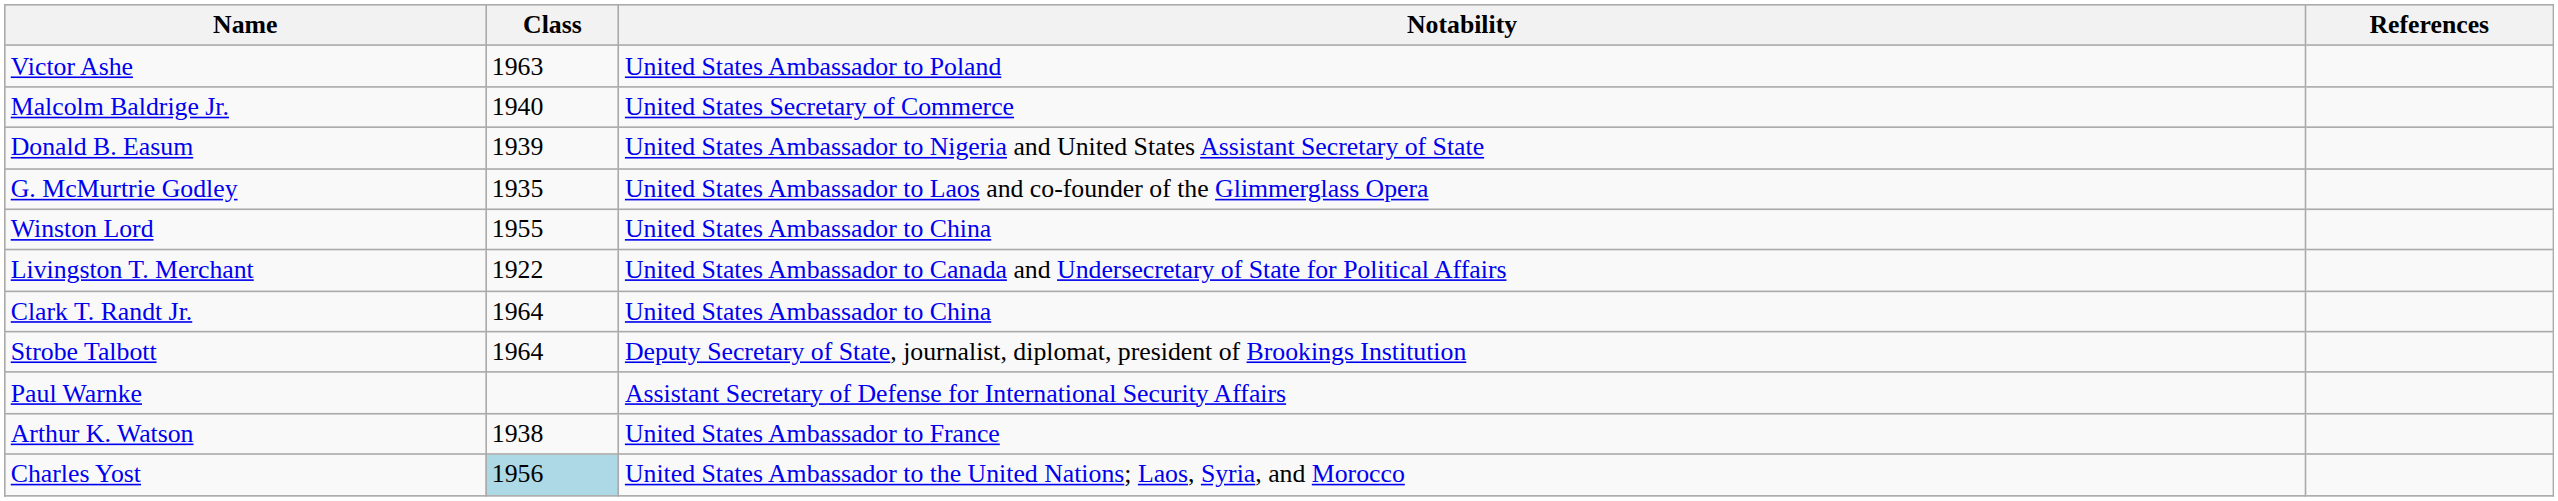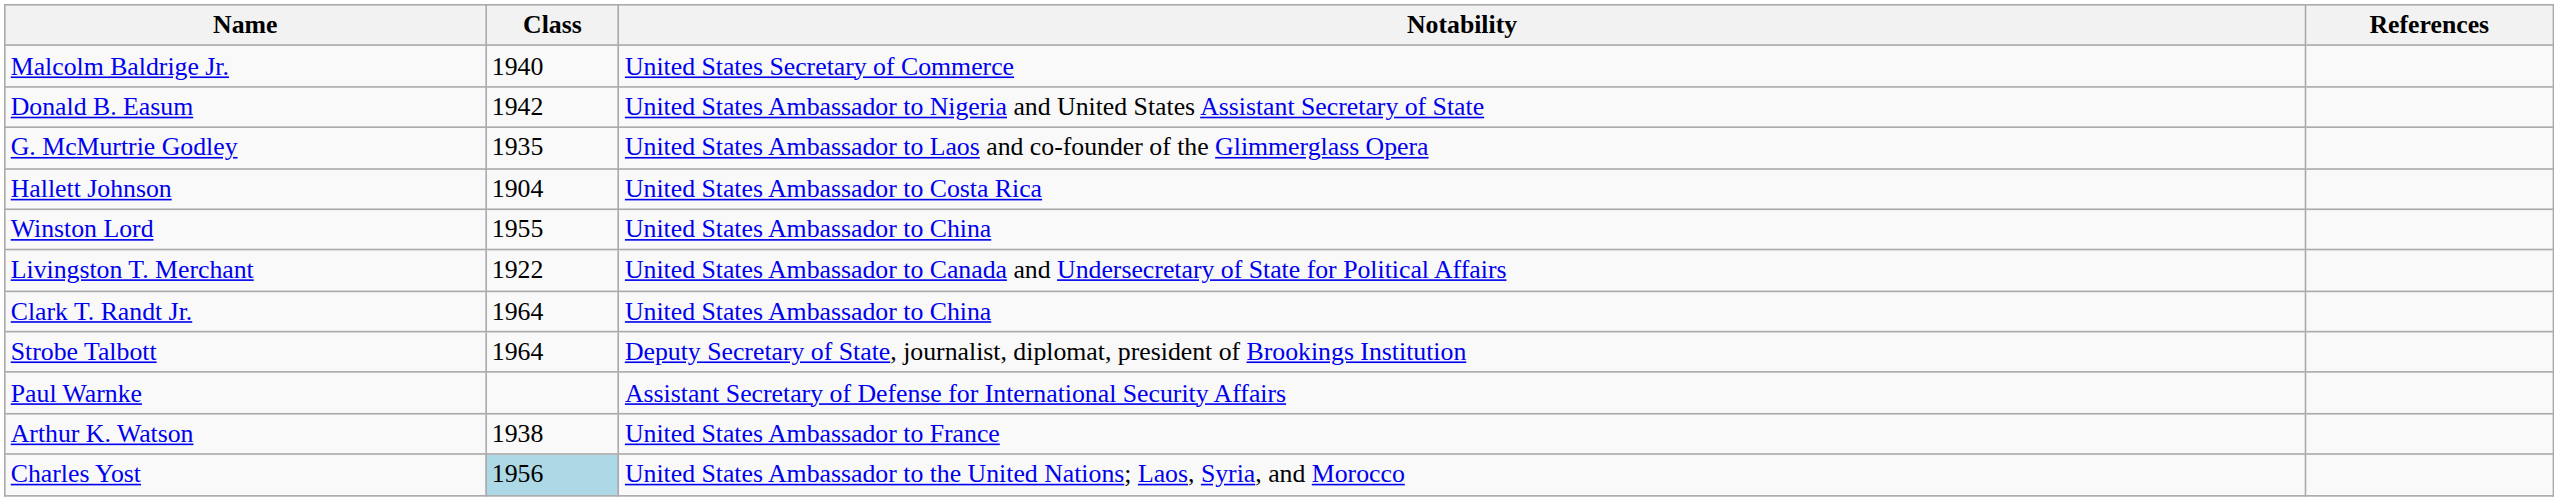- row: Victor Ashe | 1963 | United States Ambassador to Poland
Donald B. Easum | Class: 1939 -> 1942
+ row: Hallett Johnson | 1904 | United States Ambassador to Costa Rica
